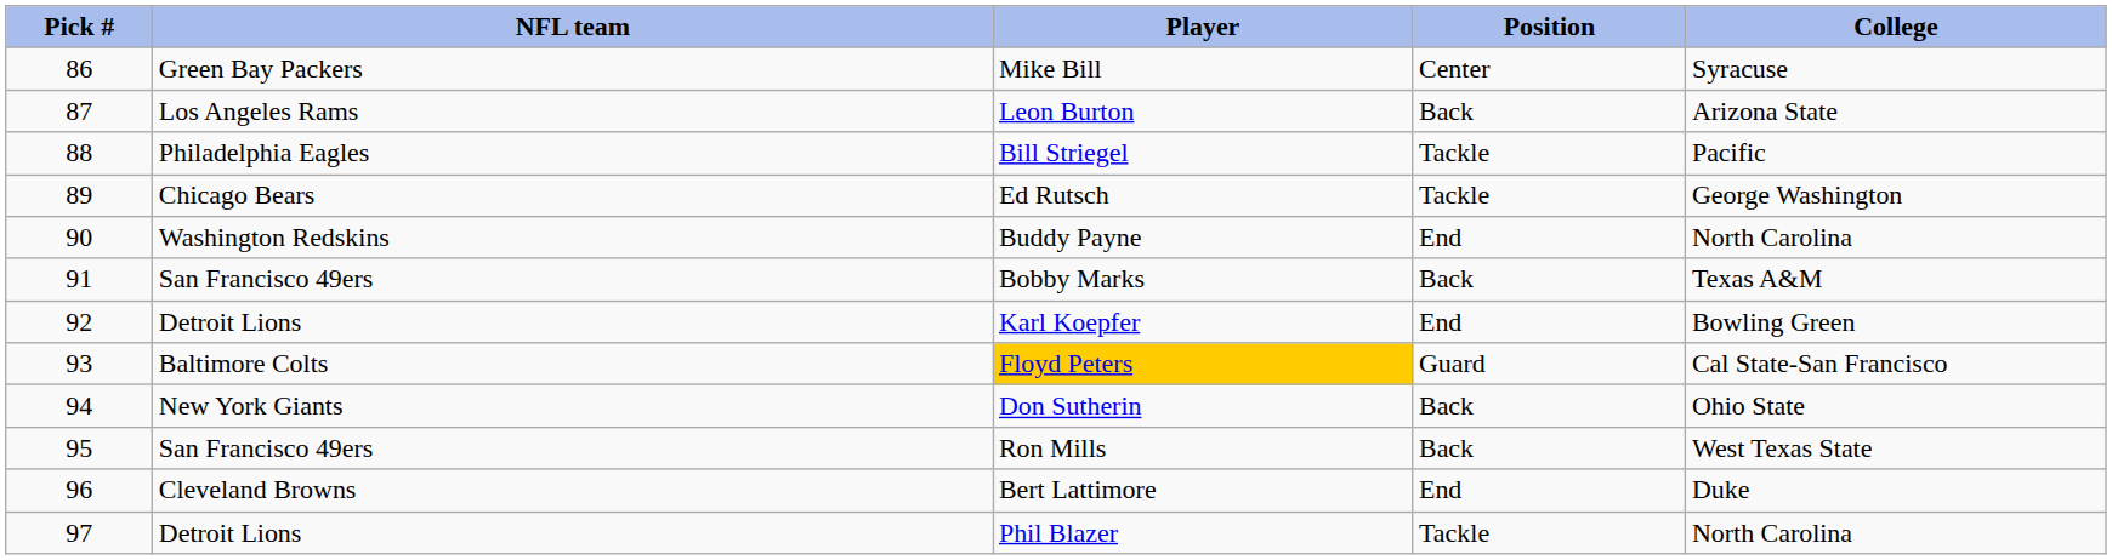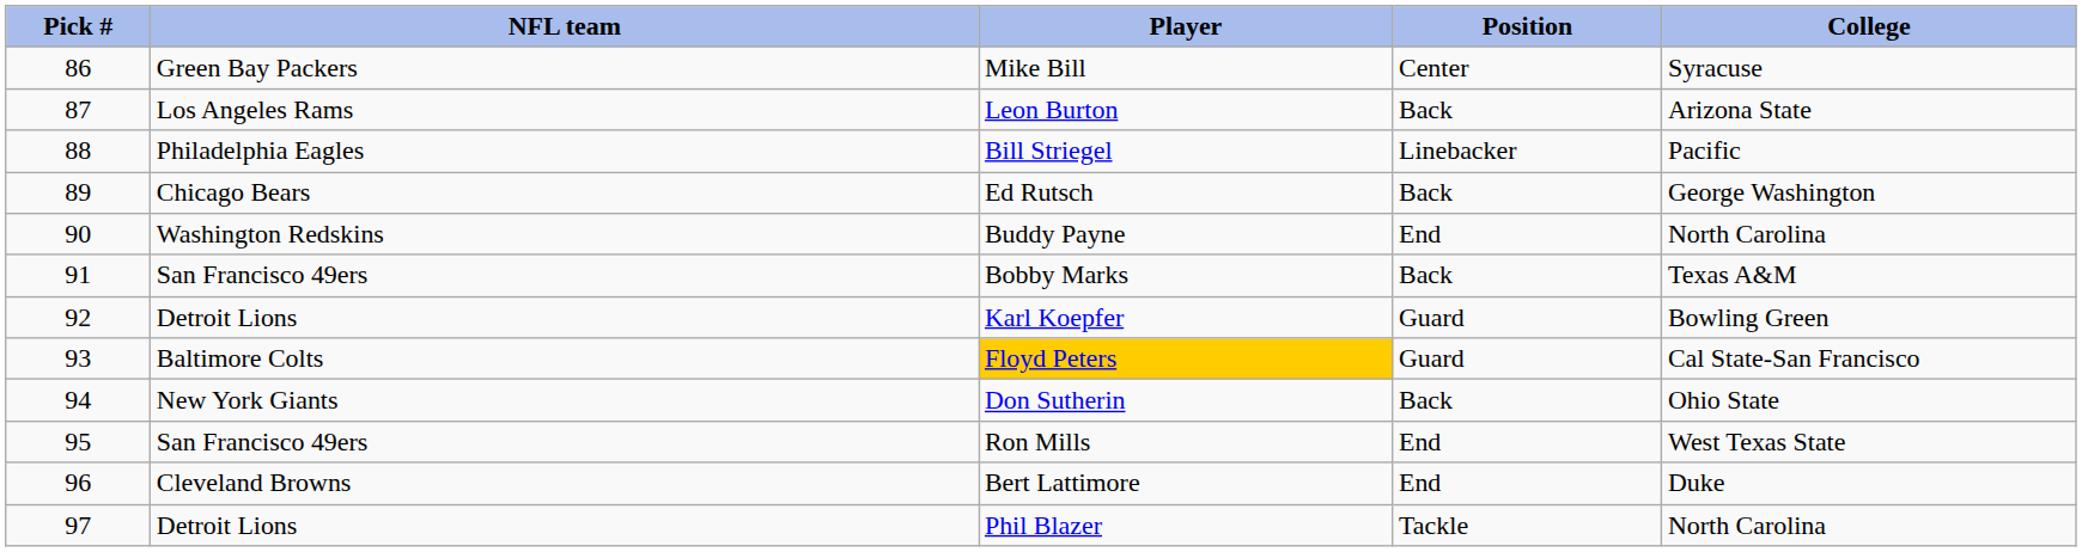Bill Striegel | Position: Tackle -> Linebacker
Ed Rutsch | Position: Tackle -> Back
Karl Koepfer | Position: End -> Guard
Ron Mills | Position: Back -> End
